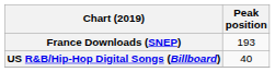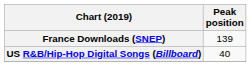France Downloads (SNEP) | Peak position: 193 -> 139
